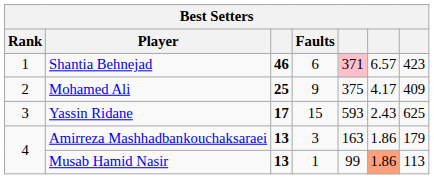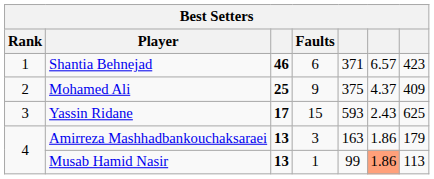Shantia Behnejad | column 5: pink background -> no background
Mohamed Ali | column 6: 4.17 -> 4.37
